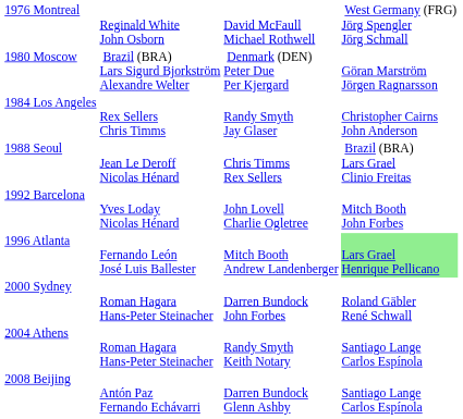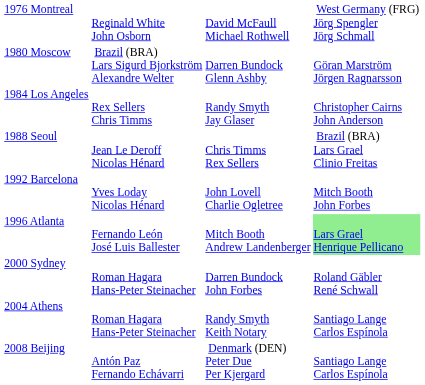1980 Moscow | column 3: Denmark (DEN) Peter Due Per Kjergard -> Darren Bundock Glenn Ashby
2008 Beijing | column 3: Darren Bundock Glenn Ashby -> Denmark (DEN) Peter Due Per Kjergard
